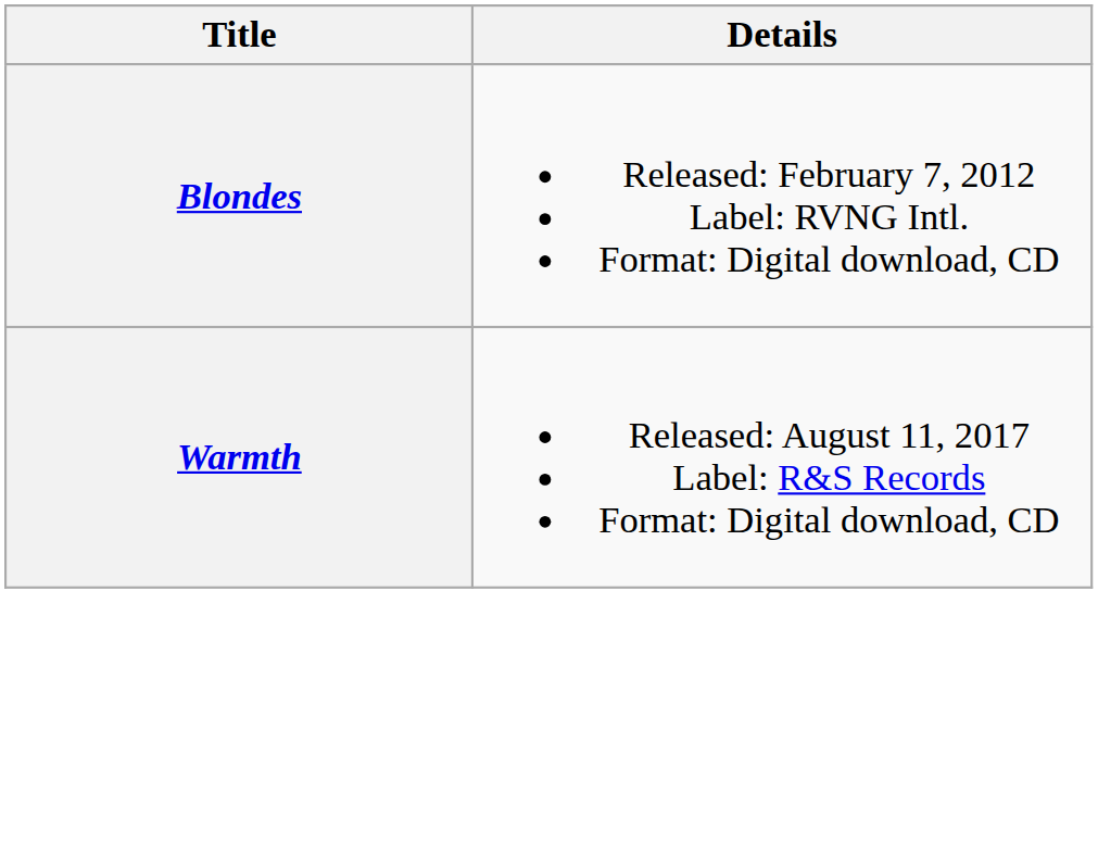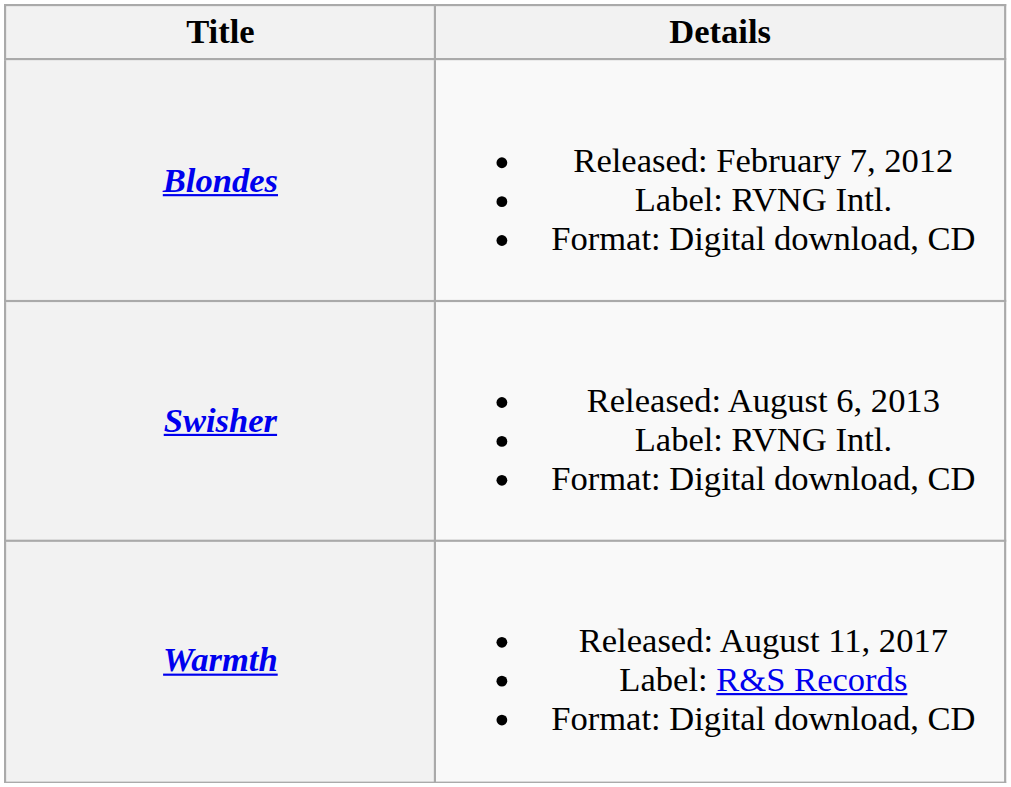+ row: Swisher | Released: August 6, 2013 Label: RVNG Intl. Format: Digital download, CD
